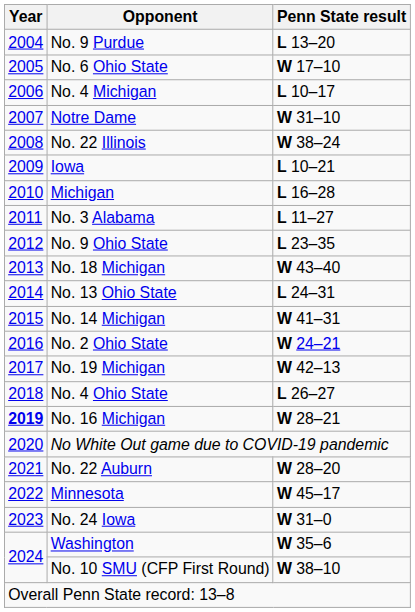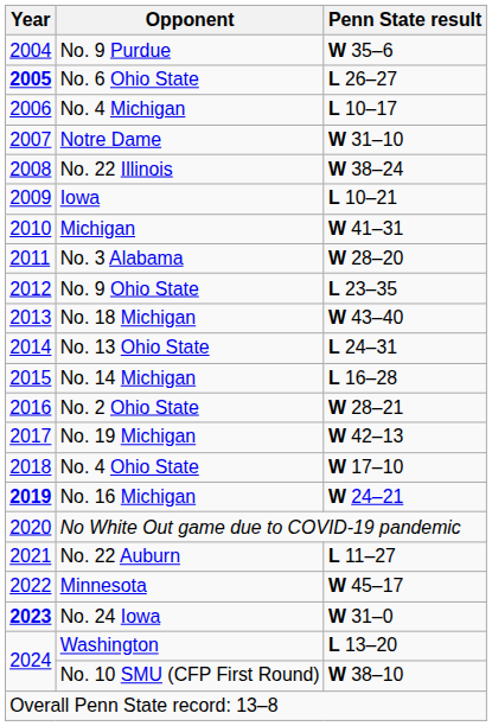No. 9 Purdue | Penn State result: L 13–20 -> W 35–6
No. 6 Ohio State | Year: normal -> bold
No. 6 Ohio State | Penn State result: W 17–10 -> L 26–27
Michigan | Penn State result: L 16–28 -> W 41–31
No. 3 Alabama | Penn State result: L 11–27 -> W 28–20
No. 14 Michigan | Penn State result: W 41–31 -> L 16–28
No. 2 Ohio State | Penn State result: W 24–21 -> W 28–21
No. 4 Ohio State | Penn State result: L 26–27 -> W 17–10
No. 16 Michigan | Penn State result: W 28–21 -> W 24–21
No. 22 Auburn | Penn State result: W 28–20 -> L 11–27
No. 24 Iowa | Year: normal -> bold
Washington | Penn State result: W 35–6 -> L 13–20
